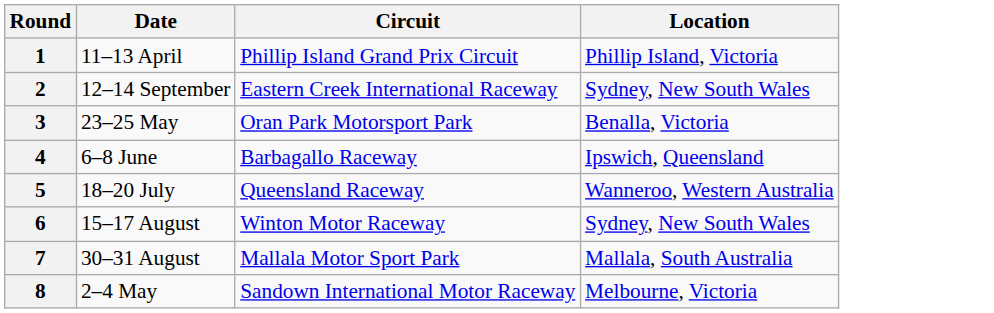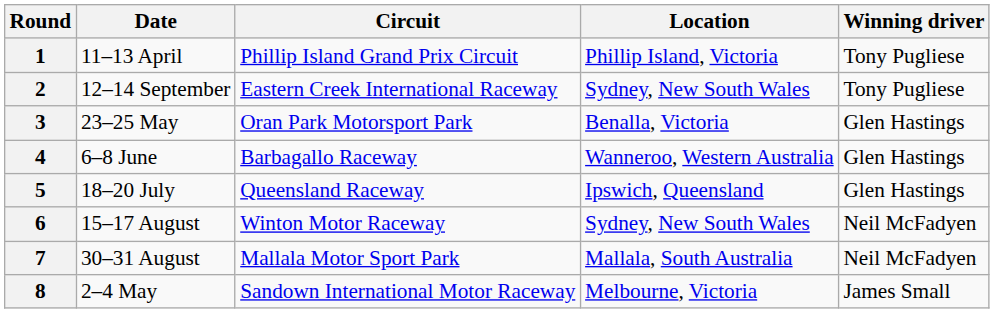+ column: Winning driver | Tony Pugliese | Tony Pugliese | Glen Hastings | Glen Hastings | Glen Hastings | Neil McFadyen | Neil McFadyen | James Small
4 | Location: Ipswich, Queensland -> Wanneroo, Western Australia
5 | Location: Wanneroo, Western Australia -> Ipswich, Queensland
